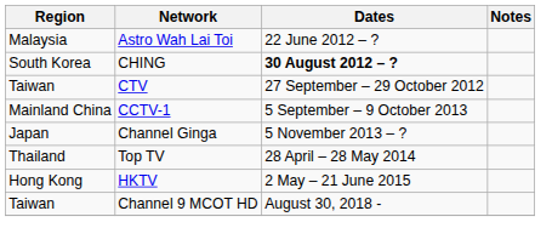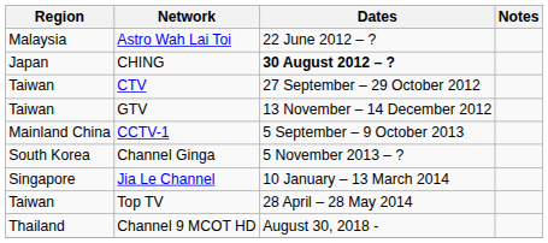CHING | Region: South Korea -> Japan
+ row: Taiwan | GTV | 13 November – 14 December 2012
Channel Ginga | Region: Japan -> South Korea
+ row: Singapore | Jia Le Channel | 10 January – 13 March 2014
Top TV | Region: Thailand -> Taiwan
- row: Hong Kong | HKTV | 2 May – 21 June 2015
Channel 9 MCOT HD | Region: Taiwan -> Thailand
